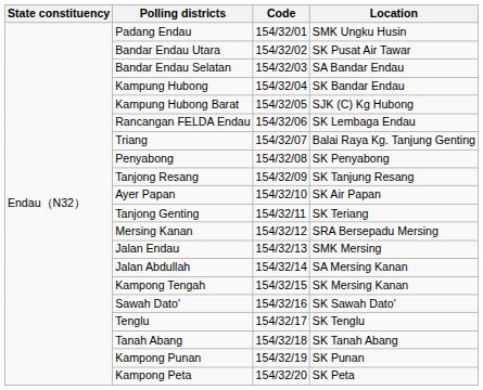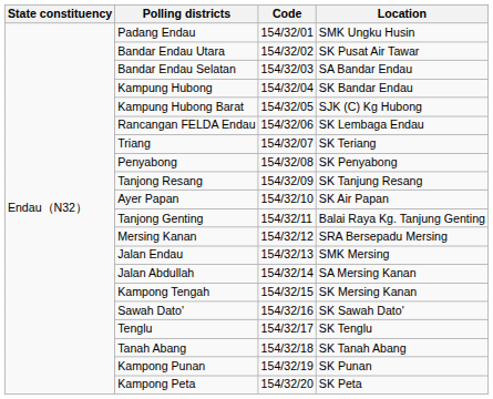Triang | Location: Balai Raya Kg. Tanjung Genting -> SK Teriang
Tanjong Genting | Location: SK Teriang -> Balai Raya Kg. Tanjung Genting
